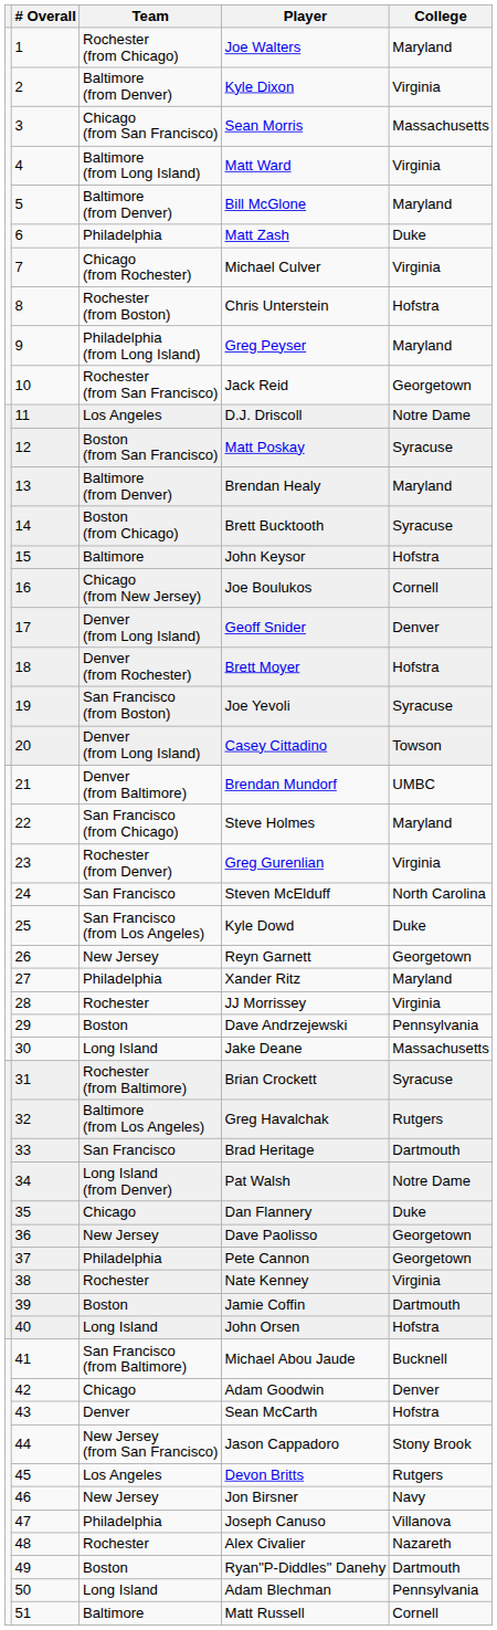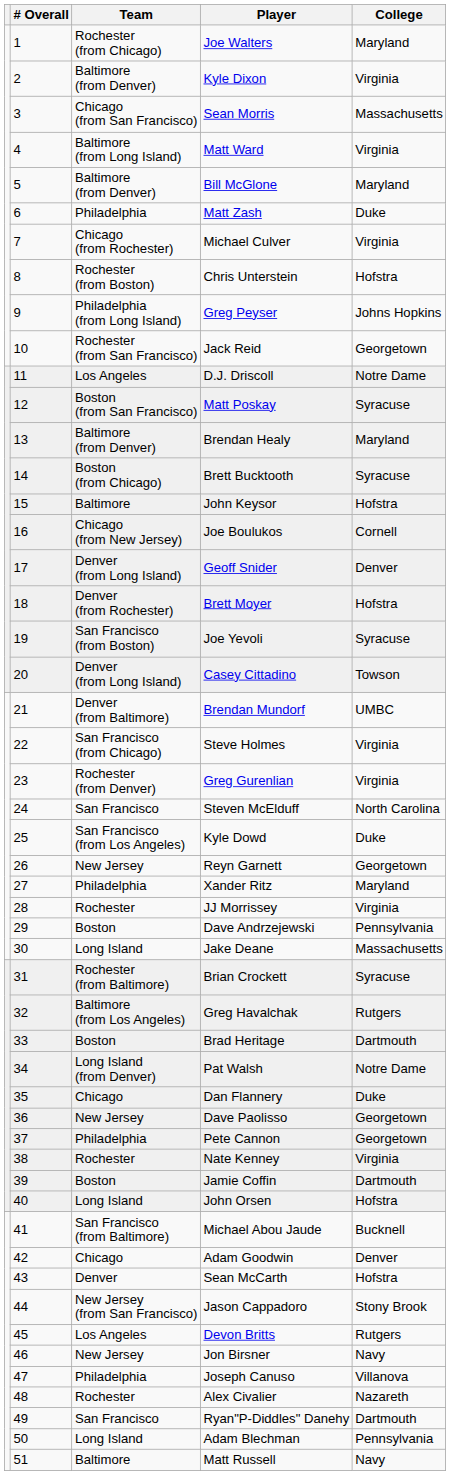Greg Peyser | College: Maryland -> Johns Hopkins
Steve Holmes | College: Maryland -> Virginia
Brad Heritage | Team: San Francisco -> Boston
Ryan"P-Diddles" Danehy | Team: Boston -> San Francisco
Matt Russell | College: Cornell -> Navy
